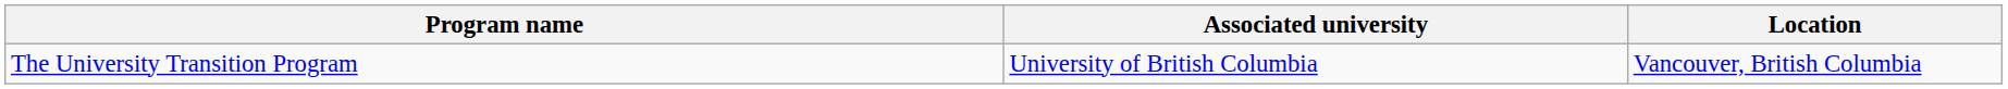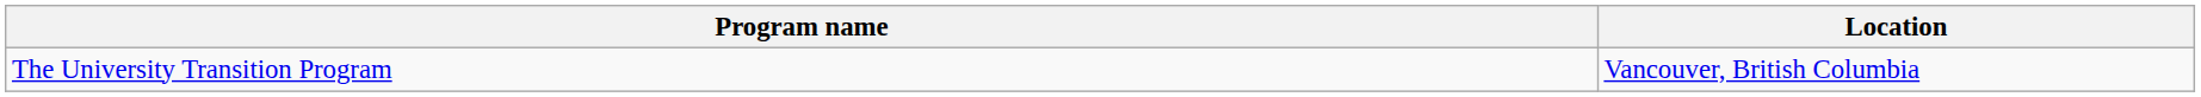- column: Associated university | University of British Columbia
